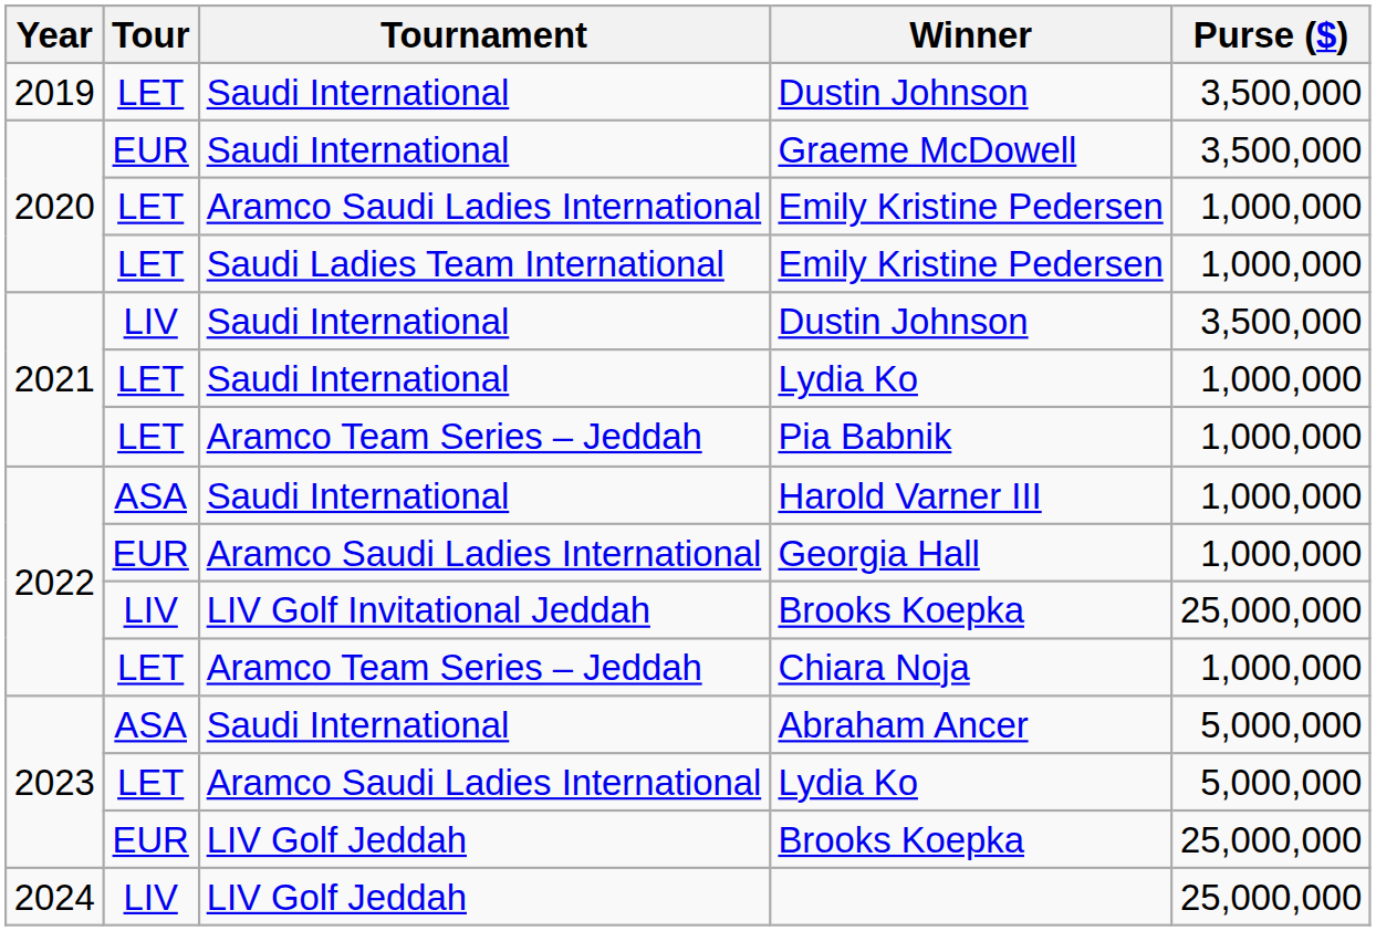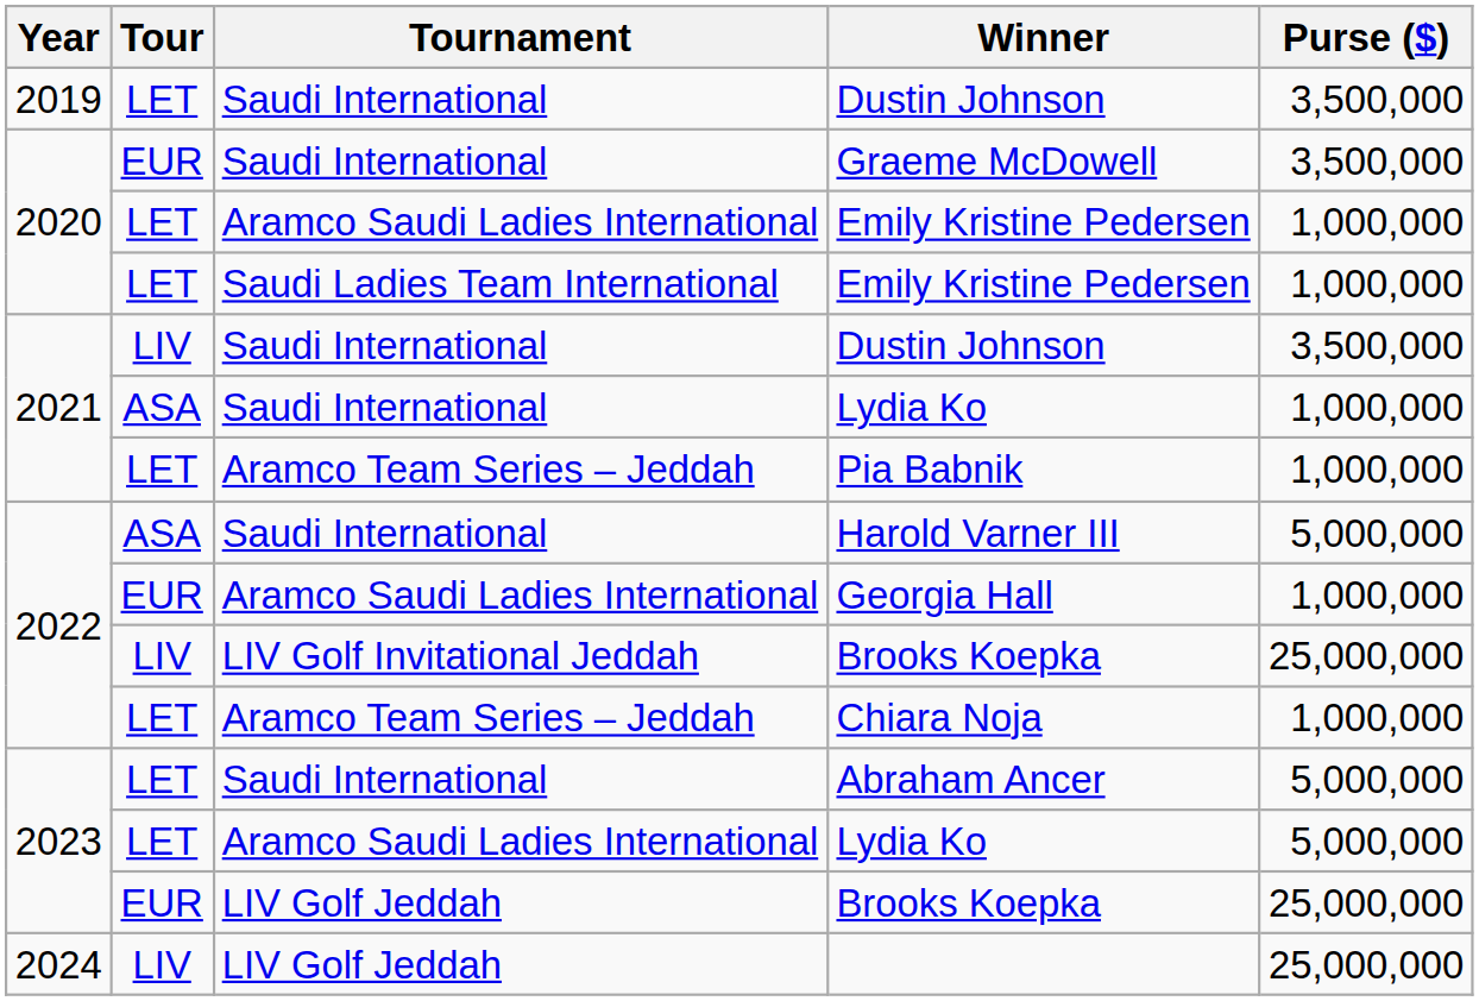2021 / Lydia Ko | Tour: LET -> ASA
Harold Varner III | Purse ($): 1,000,000 -> 5,000,000
Abraham Ancer | Tour: ASA -> LET
